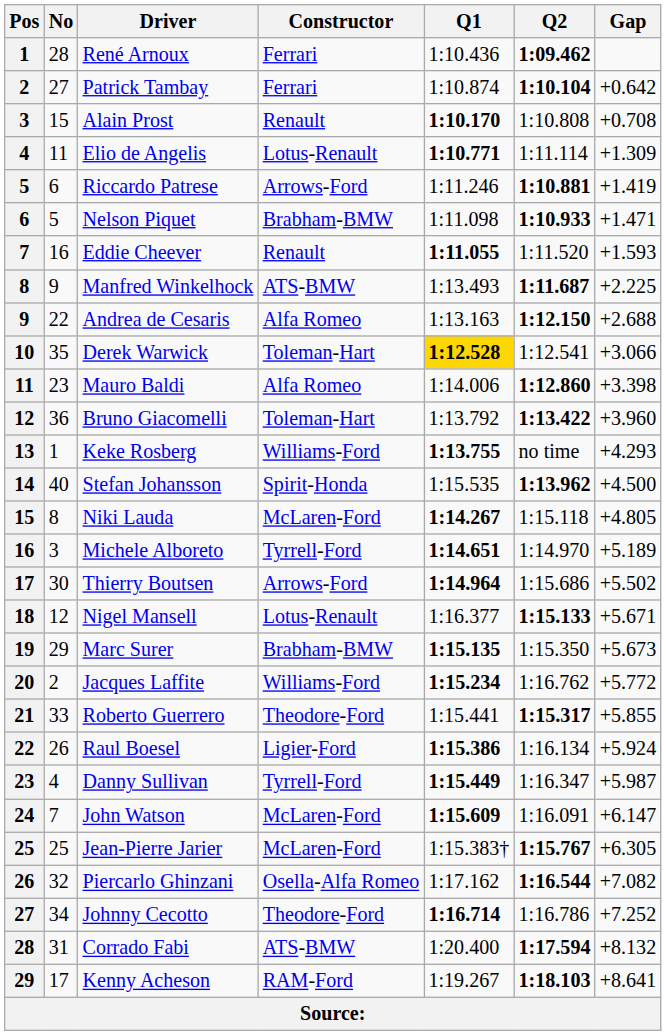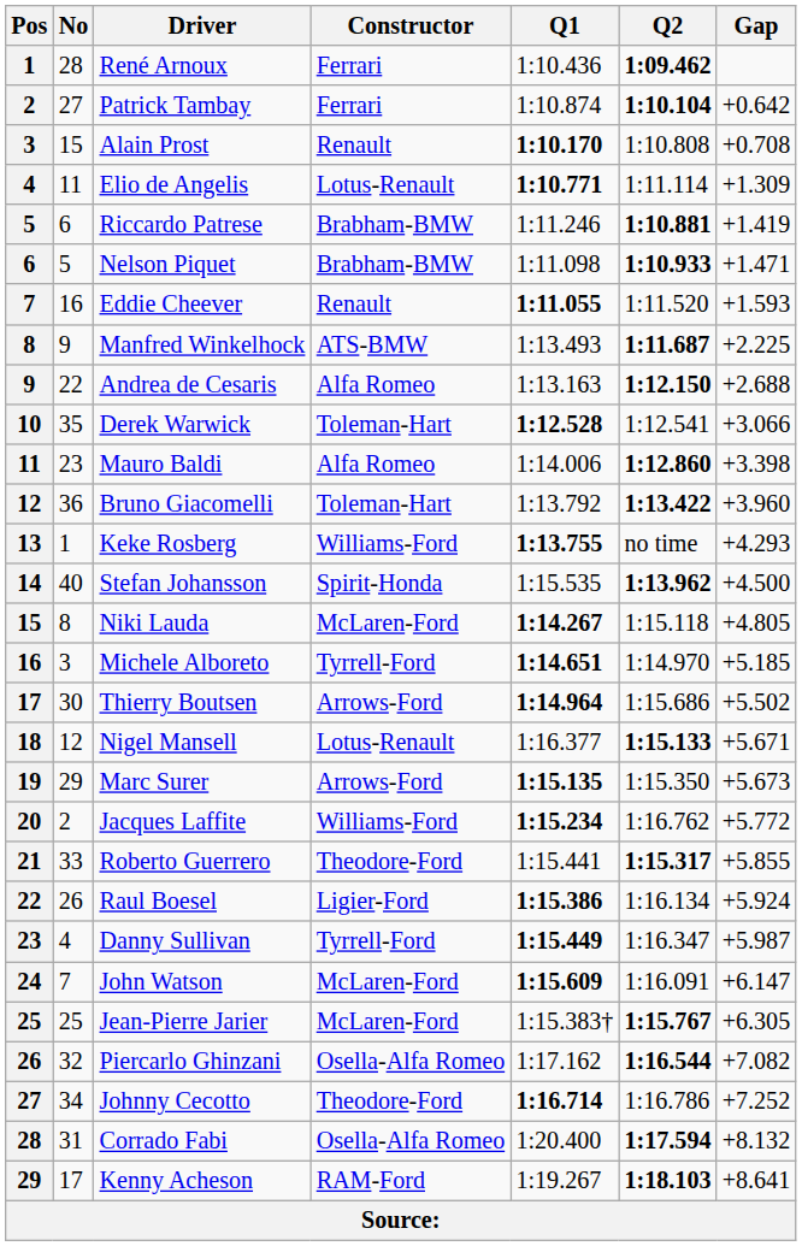Riccardo Patrese | Constructor: Arrows-Ford -> Brabham-BMW
Derek Warwick | Q1: gold background -> no background
Michele Alboreto | Gap: +5.189 -> +5.185
Marc Surer | Constructor: Brabham-BMW -> Arrows-Ford
Corrado Fabi | Constructor: ATS-BMW -> Osella-Alfa Romeo
